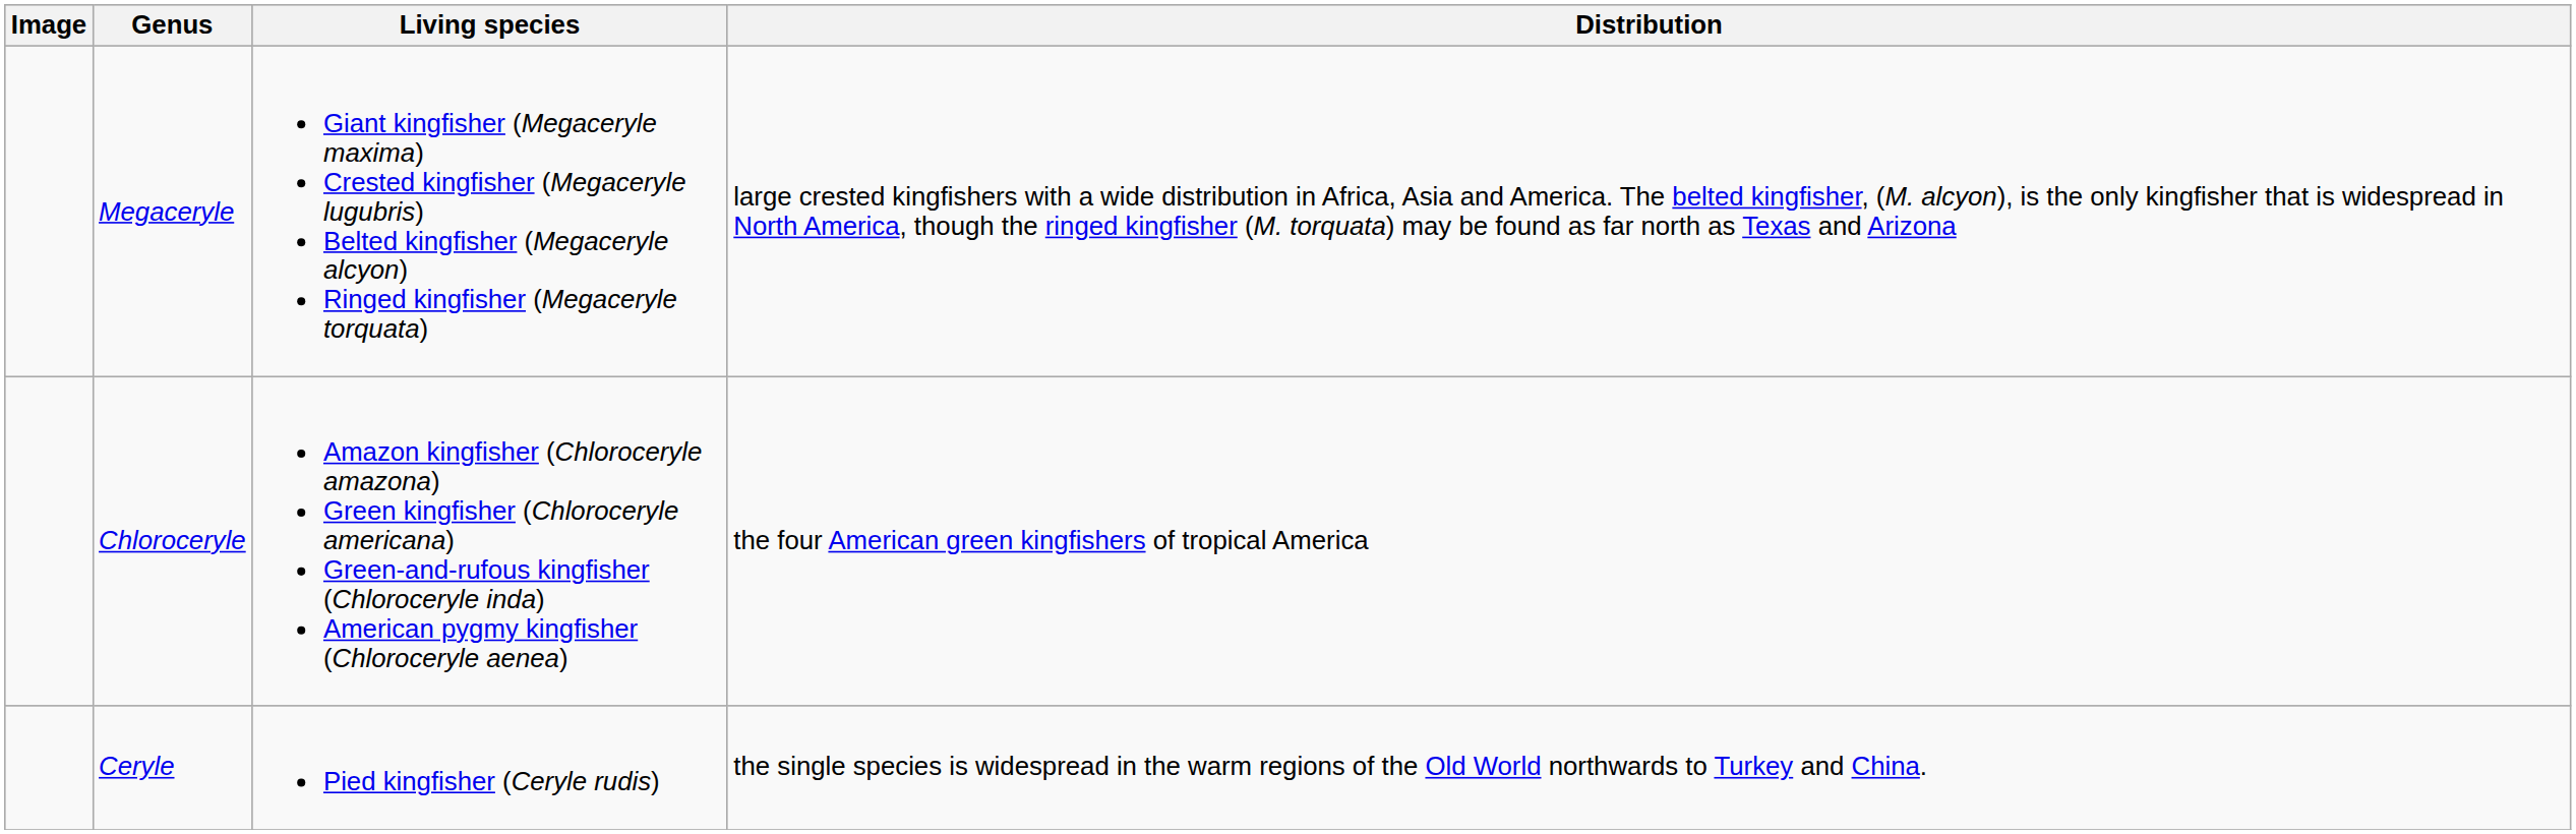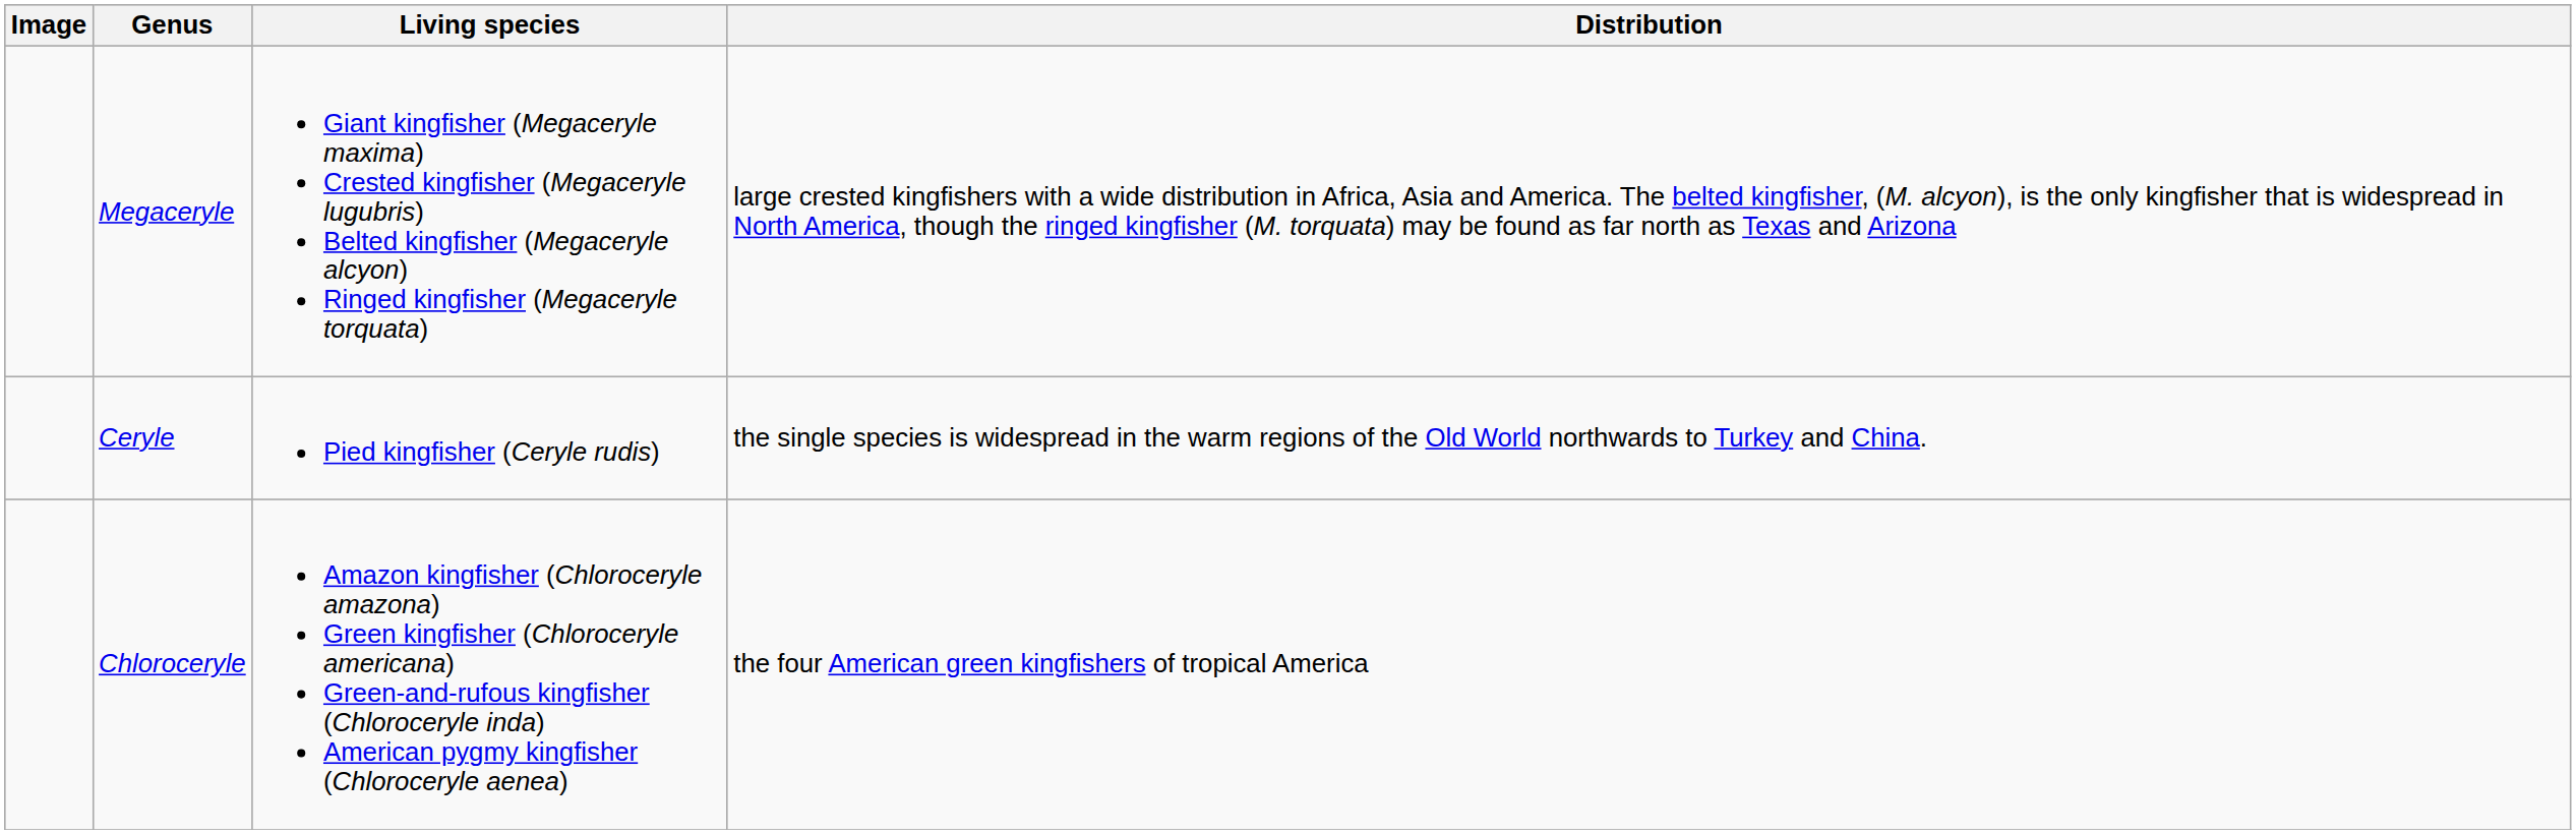rows swapped: Ceryle <-> Chloroceryle
